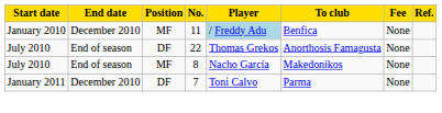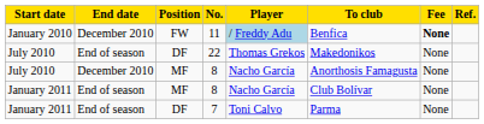11 | Position: MF -> FW
11 | Fee: normal -> bold
22 | To club: Anorthosis Famagusta -> Makedonikos
July 2010 / 8 | End date: End of season -> December 2010
July 2010 / 8 | To club: Makedonikos -> Anorthosis Famagusta
+ row: January 2011 | End of season | MF | 8 | Nacho García | Club Bolívar | None
7 | End date: December 2010 -> End of season
